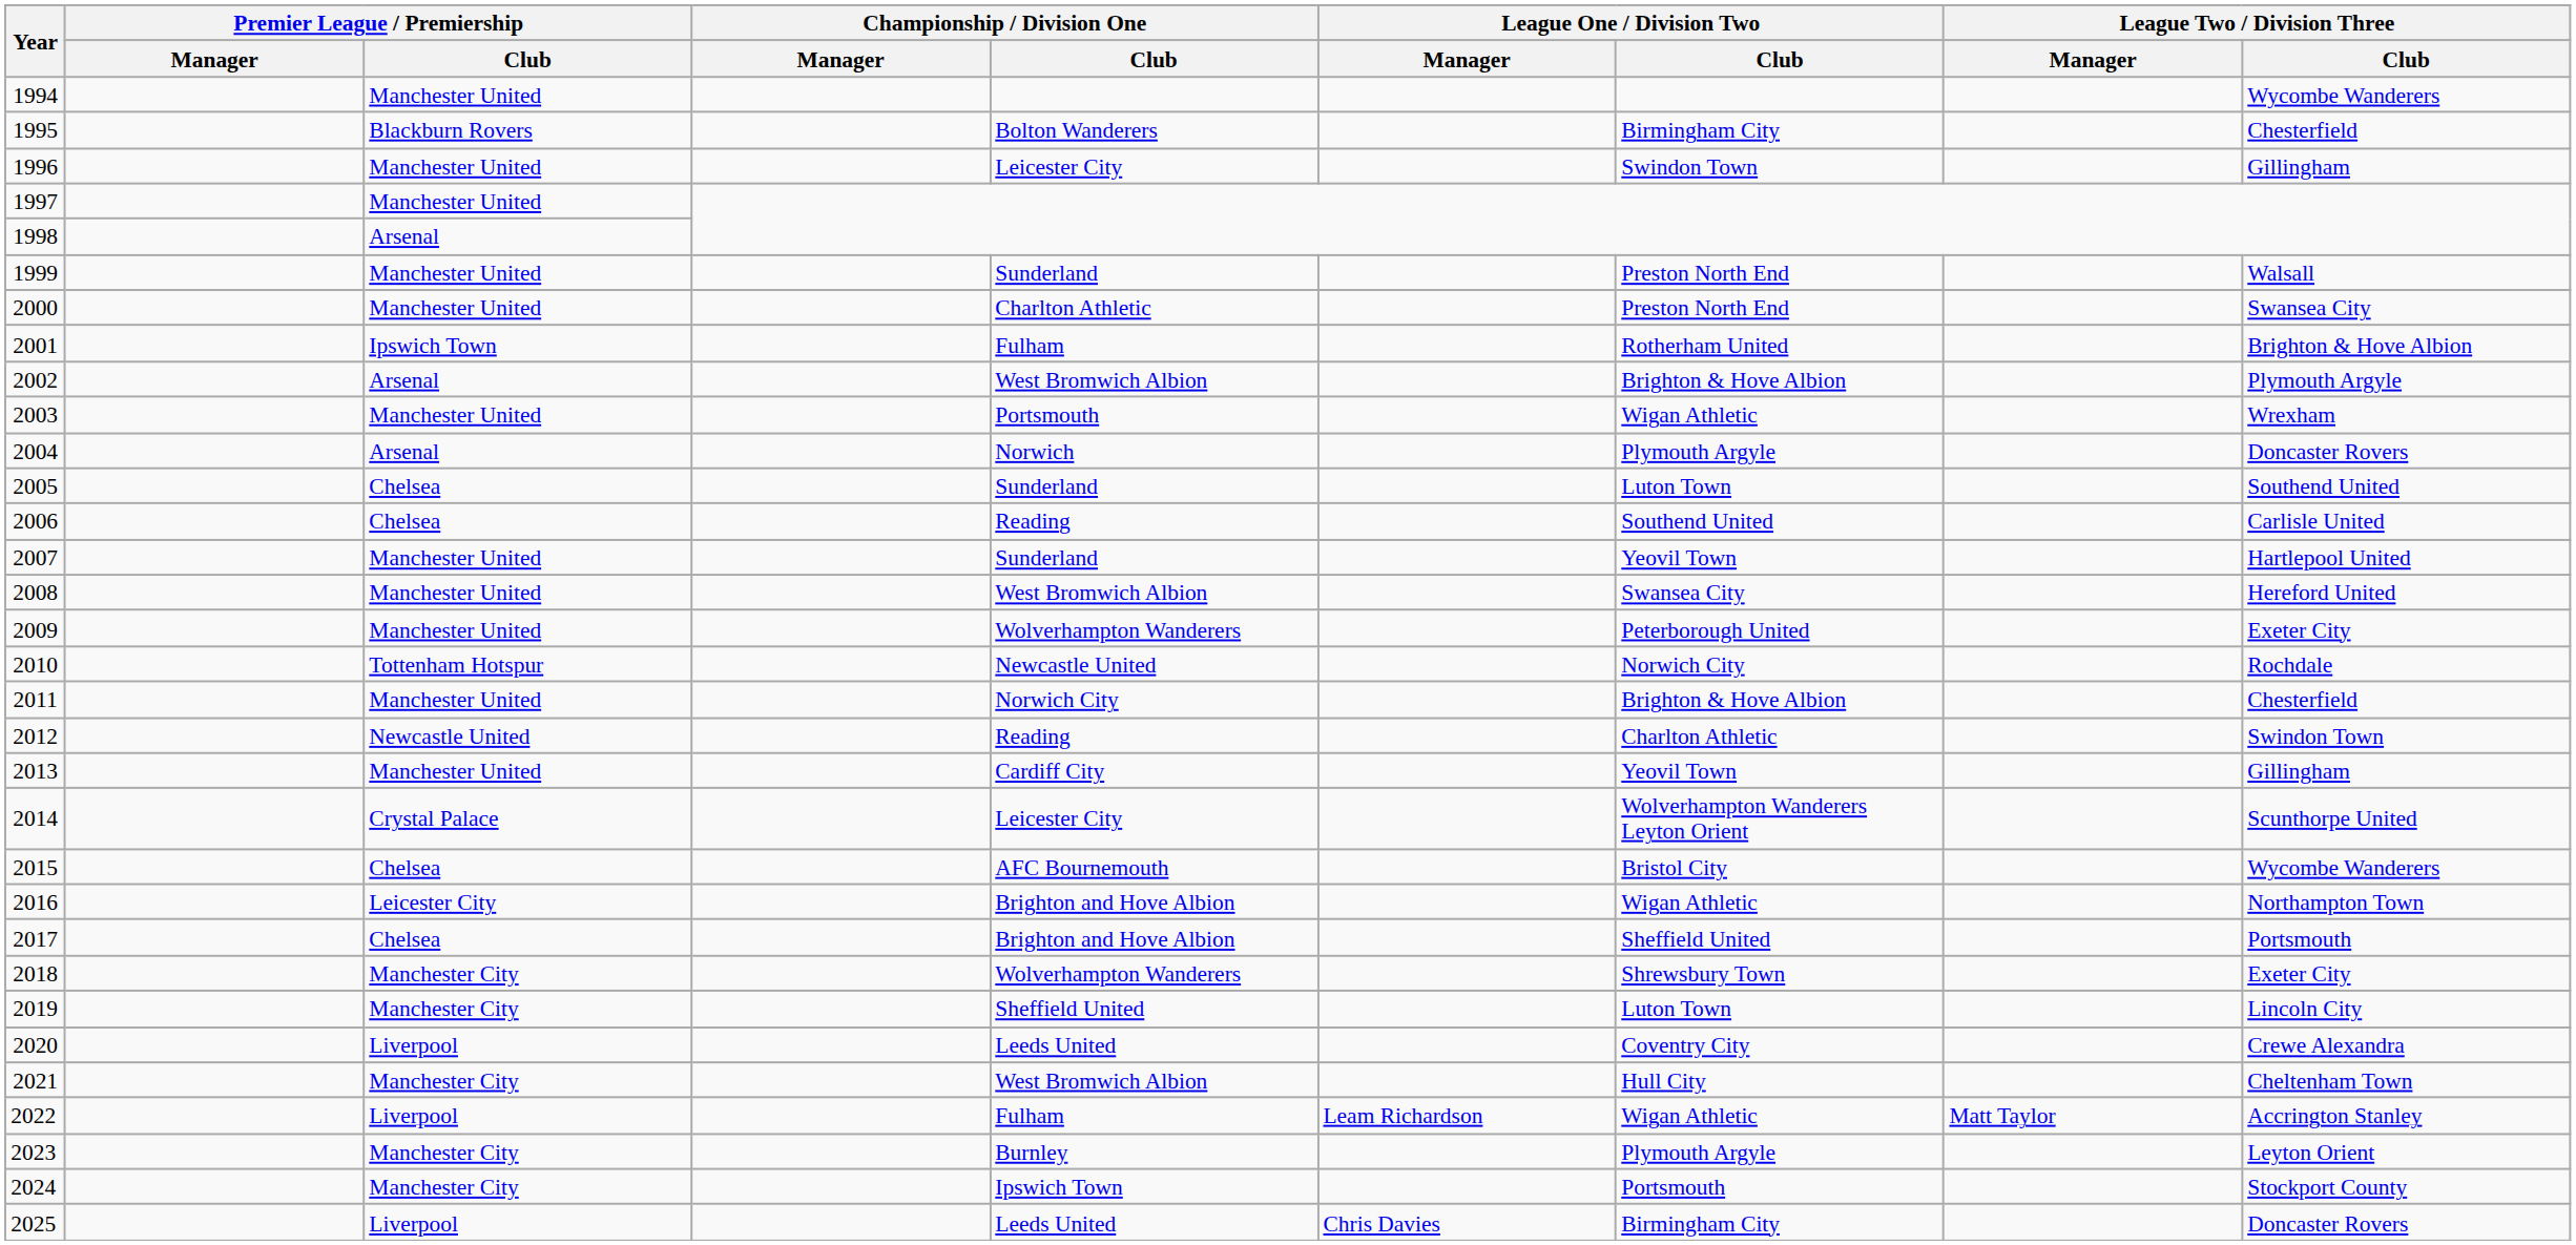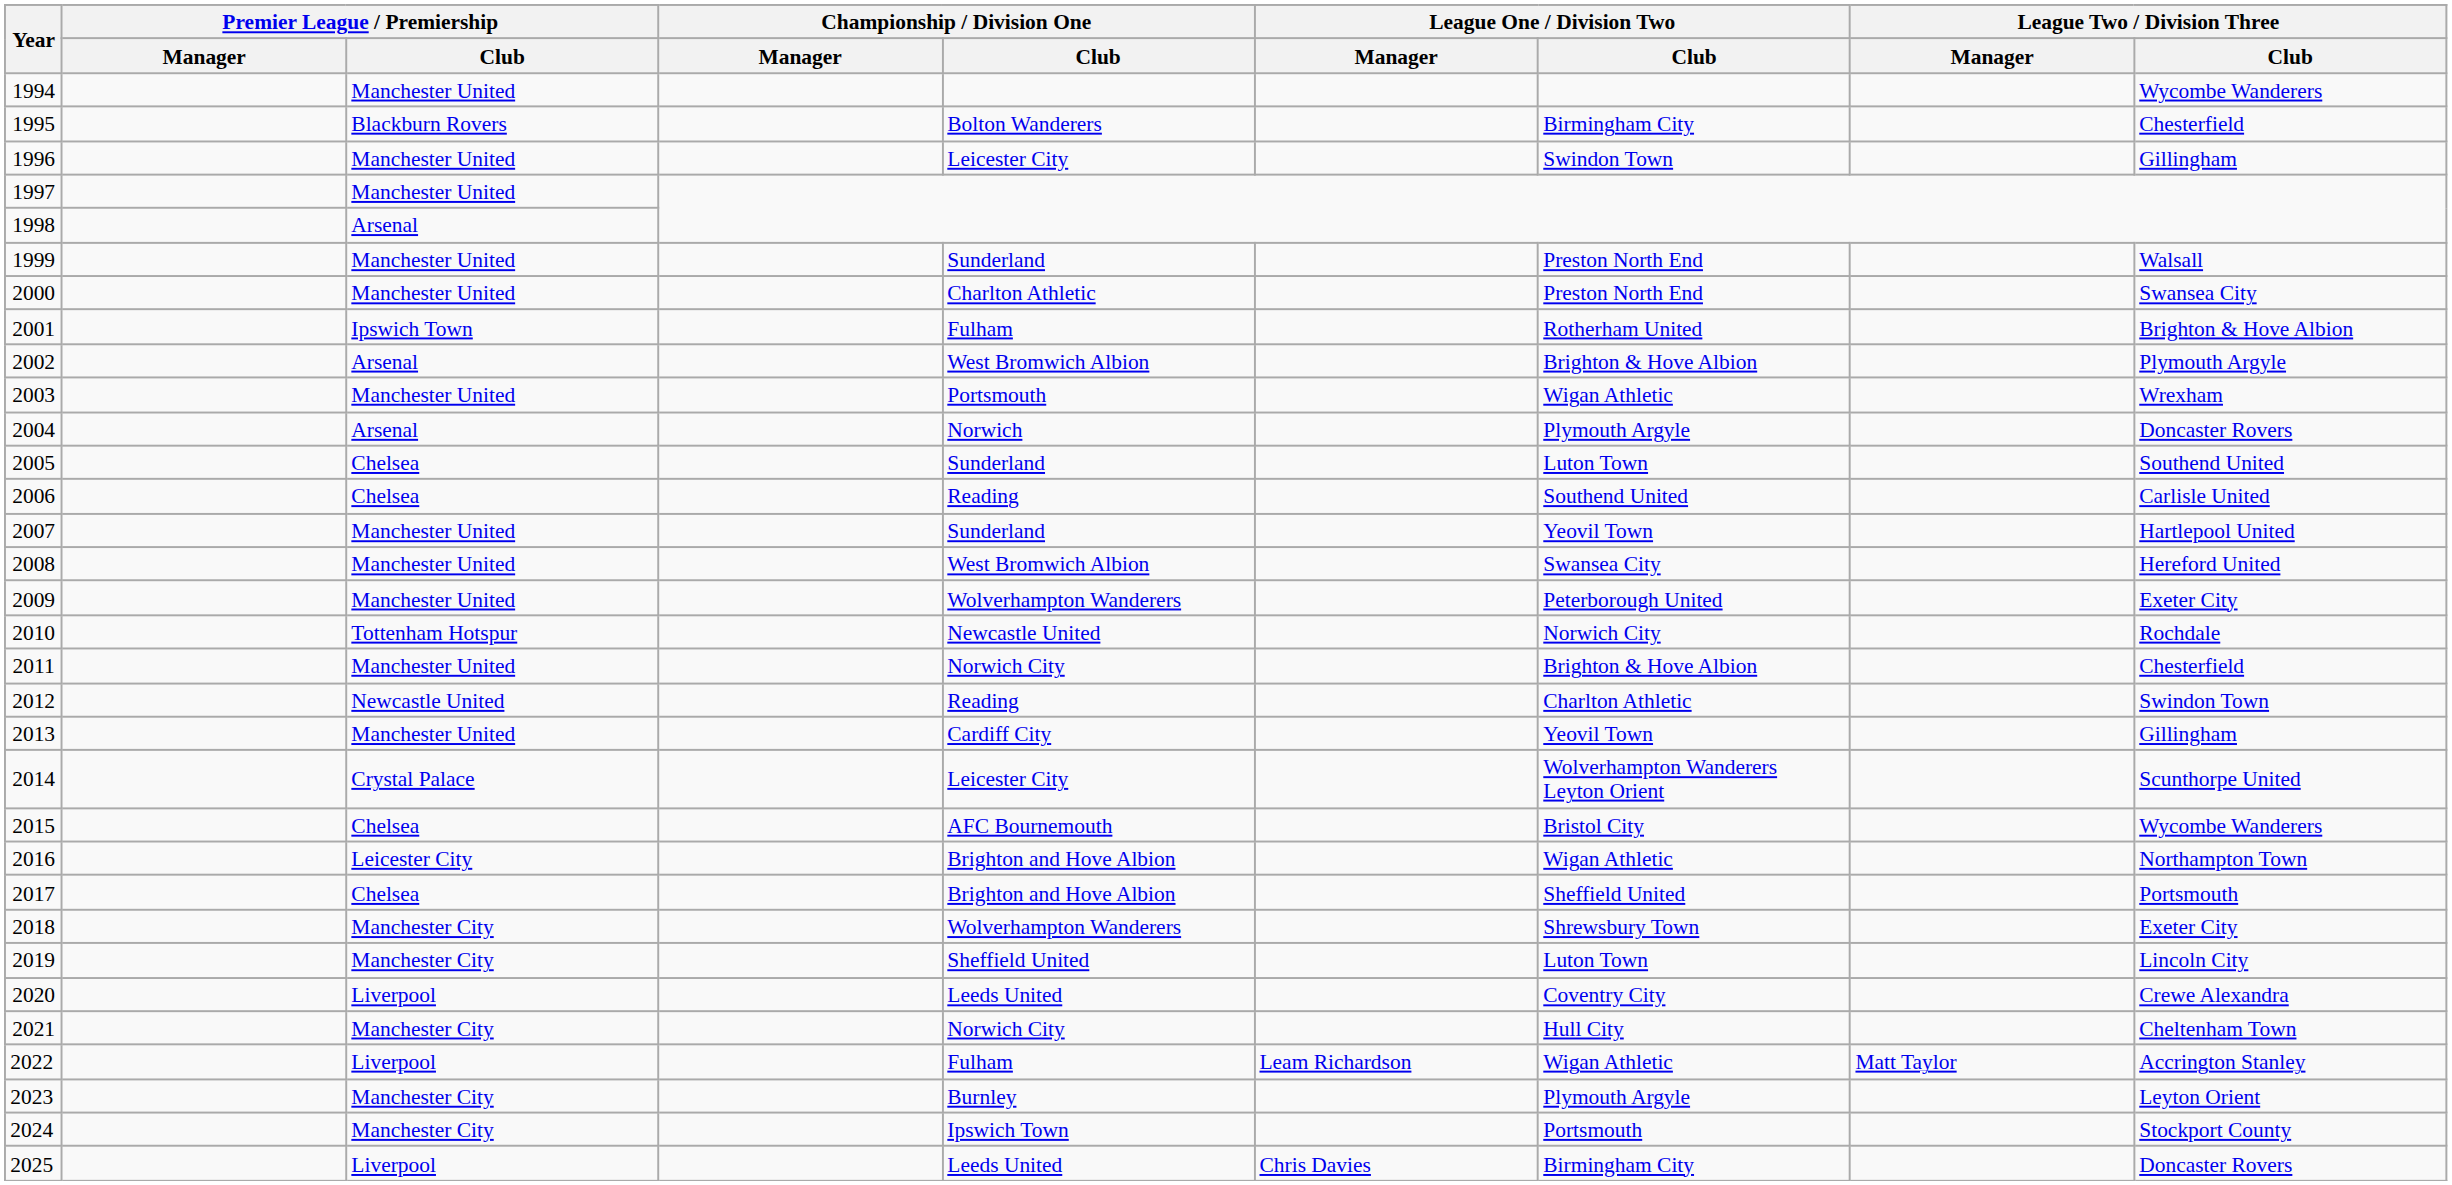2021 | Championship / Division One / Club: West Bromwich Albion -> Norwich City
